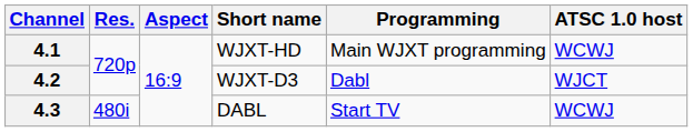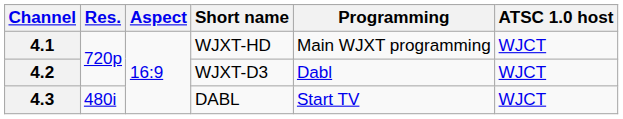4.1 | ATSC 1.0 host: WCWJ -> WJCT
4.3 | ATSC 1.0 host: WCWJ -> WJCT
